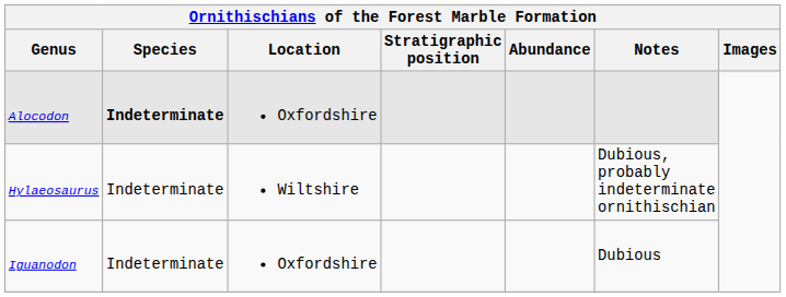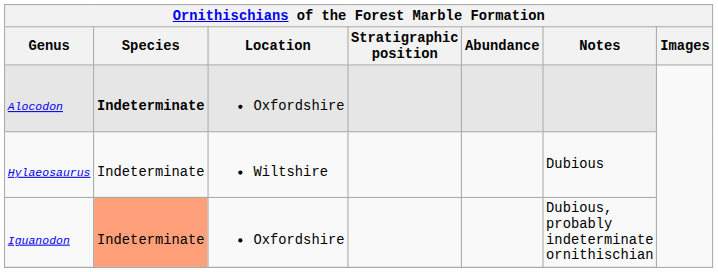Hylaeosaurus | Notes: Dubious, probably indeterminate ornithischian -> Dubious
Iguanodon | Species: no background -> lightsalmon background
Iguanodon | Notes: Dubious -> Dubious, probably indeterminate ornithischian
